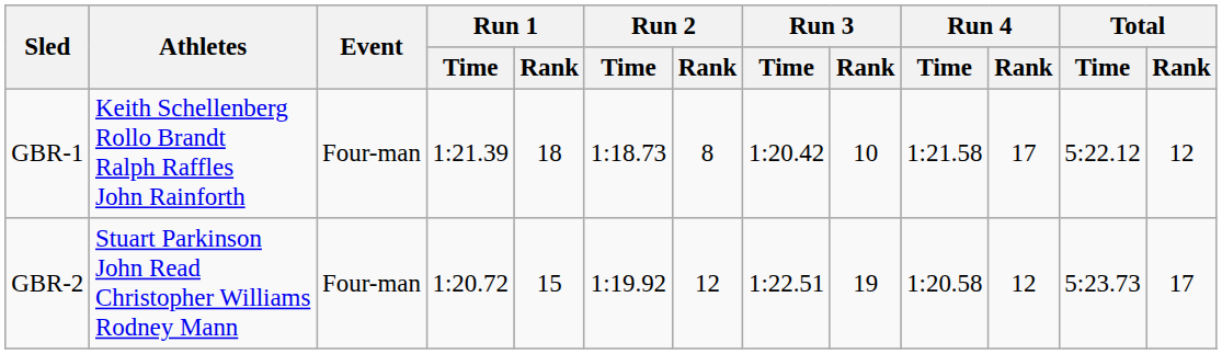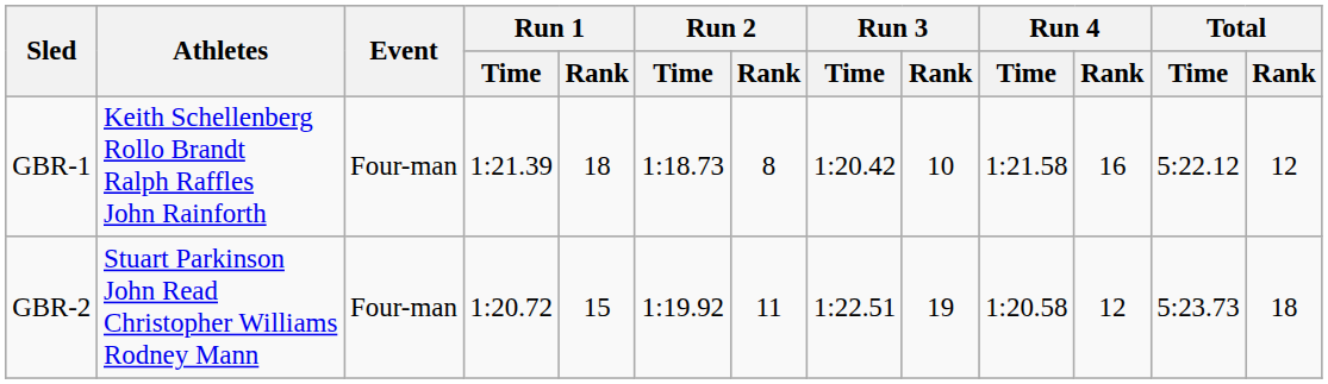GBR-1 | Run 4 / Rank: 17 -> 16
GBR-2 | Run 2 / Rank: 12 -> 11
GBR-2 | Total / Rank: 17 -> 18
